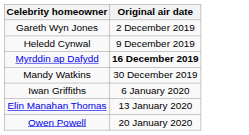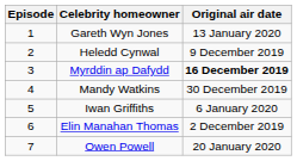+ column: Episode | 1 | 2 | 3 | 4 | 5 | 6 | 7
Gareth Wyn Jones | Original air date: 2 December 2019 -> 13 January 2020
Elin Manahan Thomas | Original air date: 13 January 2020 -> 2 December 2019
